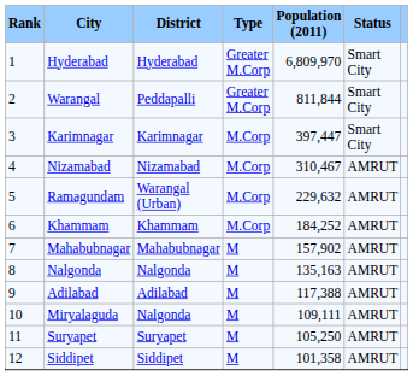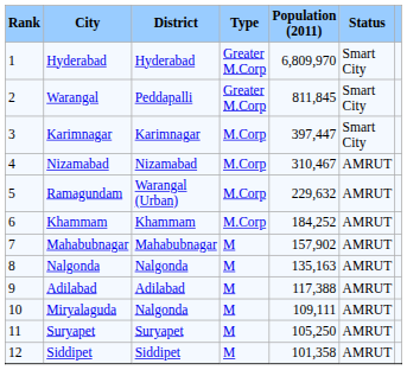Warangal | Population (2011): 811,844 -> 811,845
